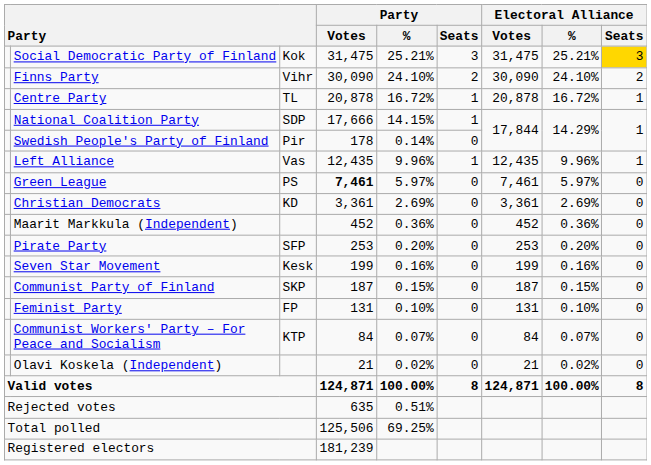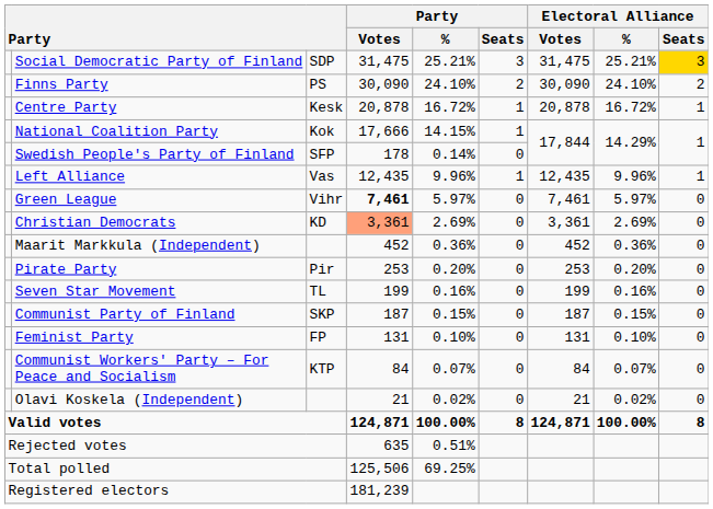Social Democratic Party of Finland | column 3: Kok -> SDP
Finns Party | column 3: Vihr -> PS
Centre Party | column 3: TL -> Kesk
National Coalition Party | column 3: SDP -> Kok
Swedish People's Party of Finland | column 3: Pir -> SFP
Green League | column 3: PS -> Vihr
Christian Democrats | Party / Votes: no background -> lightsalmon background
Pirate Party | column 3: SFP -> Pir
Seven Star Movement | column 3: Kesk -> TL
